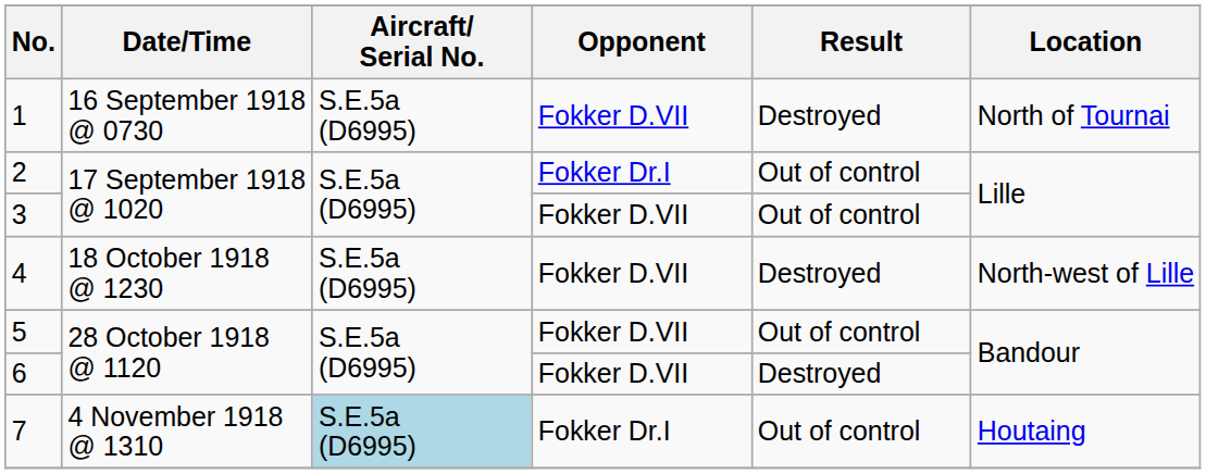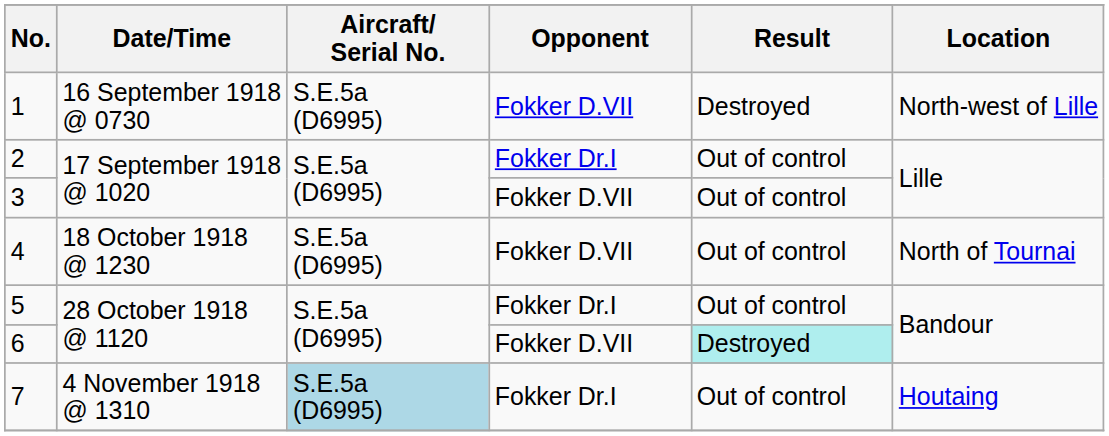1 | Location: North of Tournai -> North-west of Lille
4 | Result: Destroyed -> Out of control
4 | Location: North-west of Lille -> North of Tournai
5 | Opponent: Fokker D.VII -> Fokker Dr.I
6 | Result: no background -> paleturquoise background
